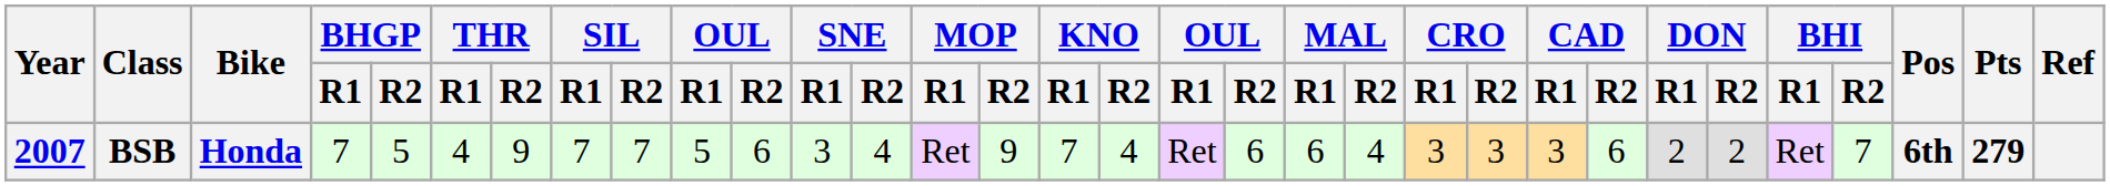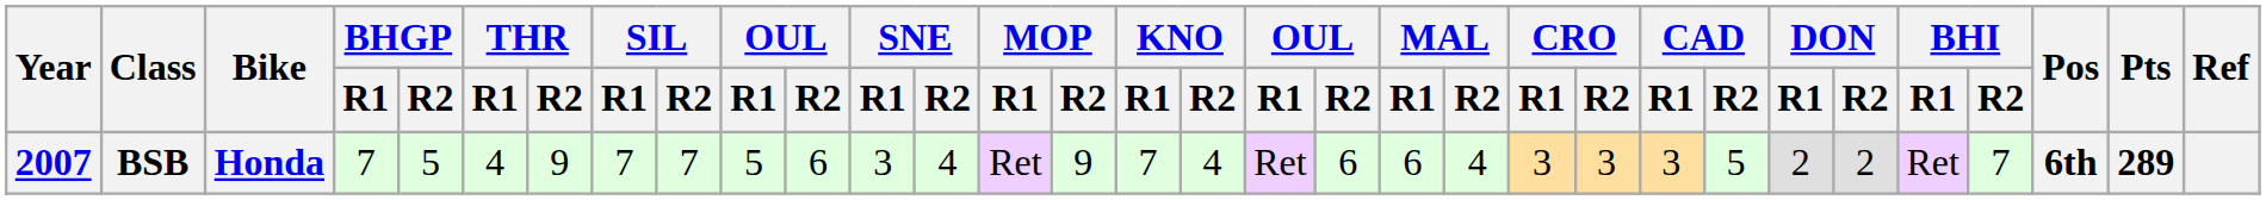BSB | CAD / R2: 6 -> 5
BSB | Pts: 279 -> 289
